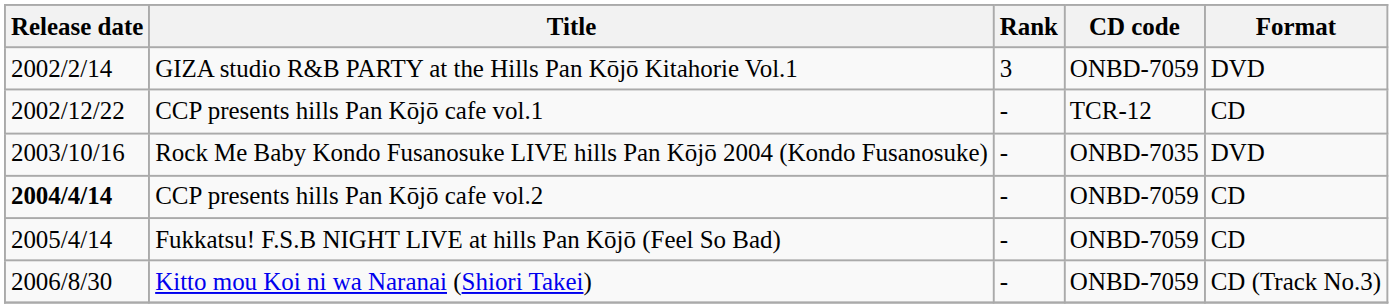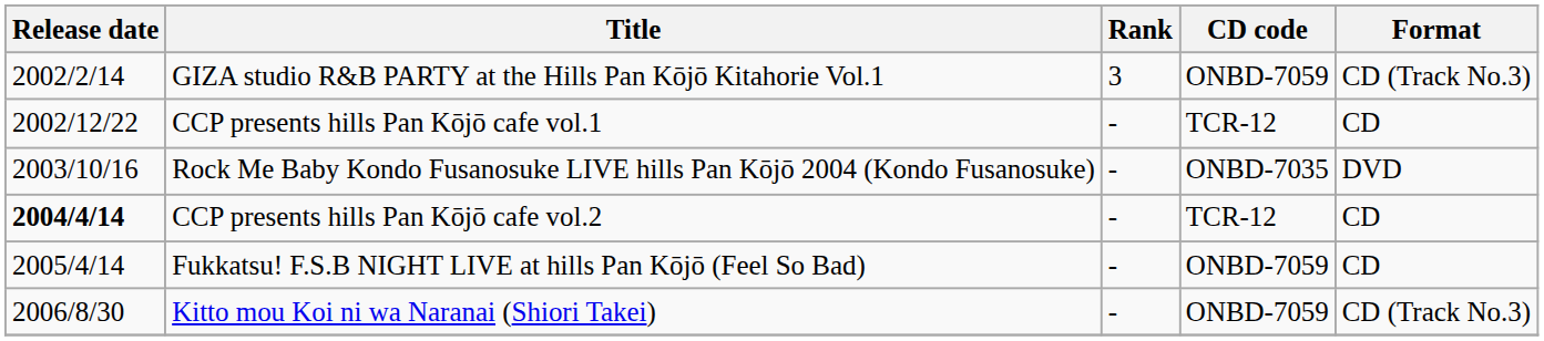GIZA studio R&B PARTY at the Hills Pan Kōjō Kitahorie Vol.1 | Format: DVD -> CD (Track No.3)
CCP presents hills Pan Kōjō cafe vol.2 | CD code: ONBD-7059 -> TCR-12
